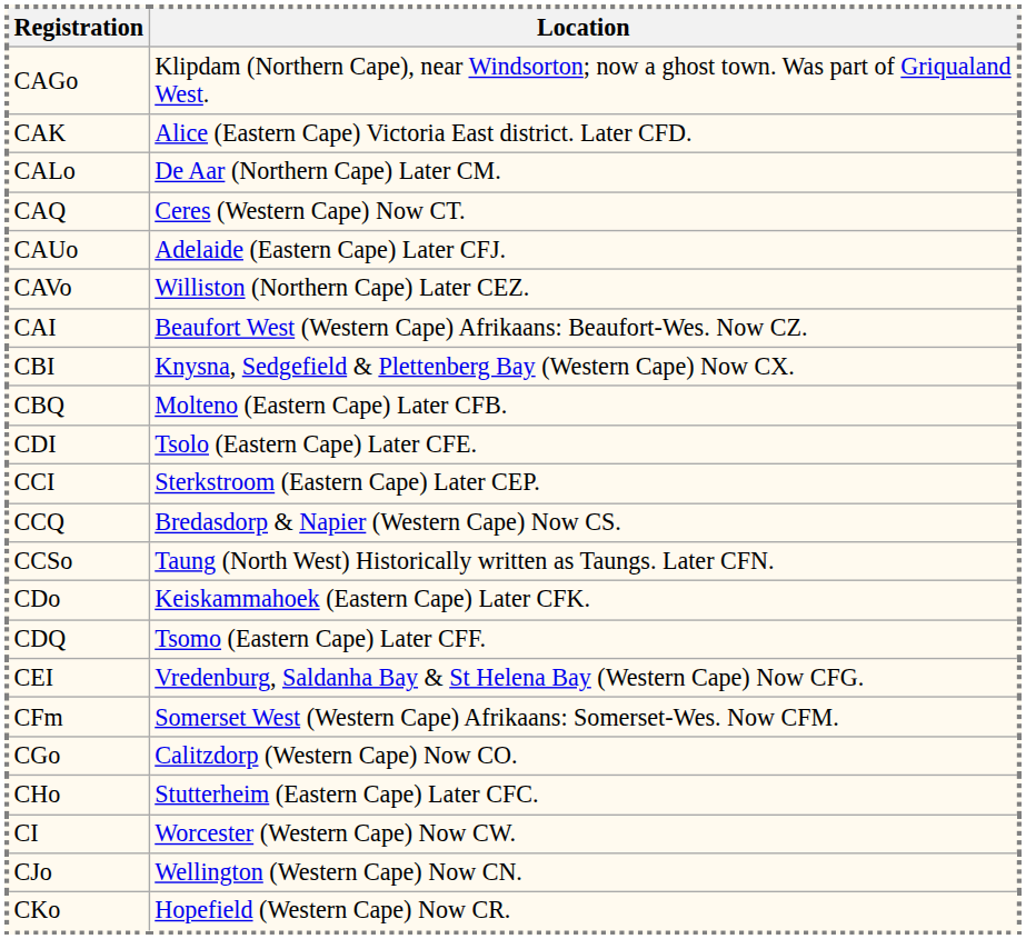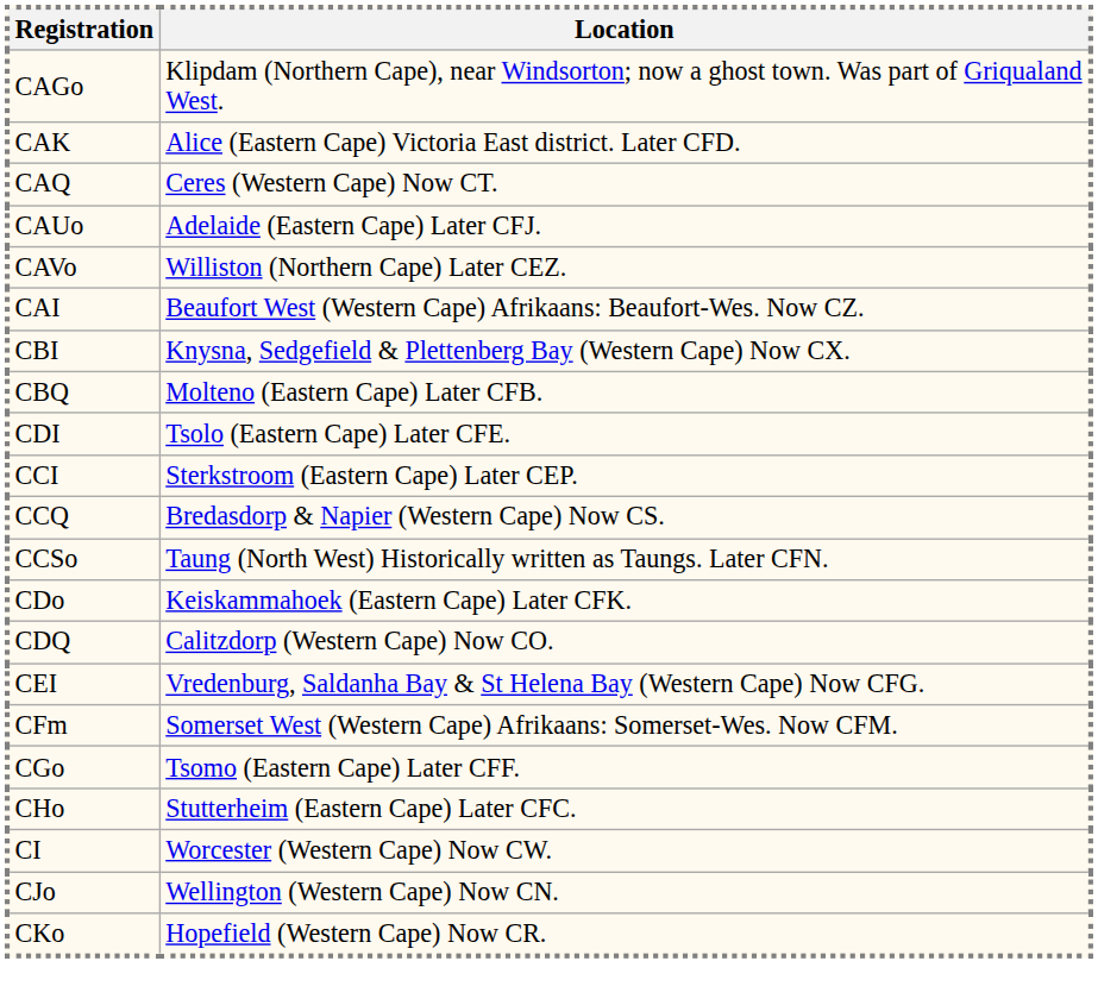- row: CALo | De Aar (Northern Cape) Later CM.
CDQ | Location: Tsomo (Eastern Cape) Later CFF. -> Calitzdorp (Western Cape) Now CO.
CGo | Location: Calitzdorp (Western Cape) Now CO. -> Tsomo (Eastern Cape) Later CFF.
